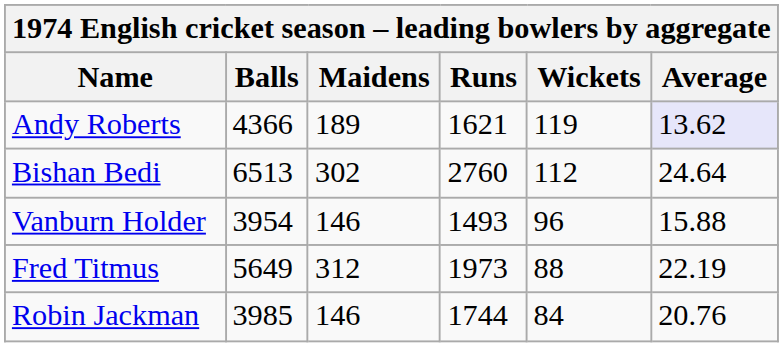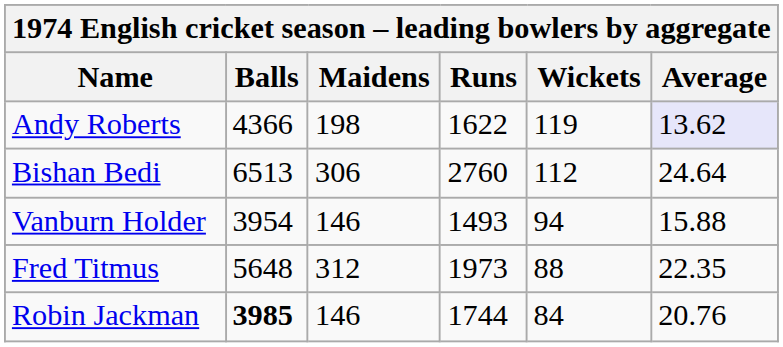Andy Roberts | Maidens: 189 -> 198
Andy Roberts | Runs: 1621 -> 1622
Bishan Bedi | Maidens: 302 -> 306
Vanburn Holder | Wickets: 96 -> 94
Fred Titmus | Balls: 5649 -> 5648
Fred Titmus | Average: 22.19 -> 22.35
Robin Jackman | Balls: normal -> bold
